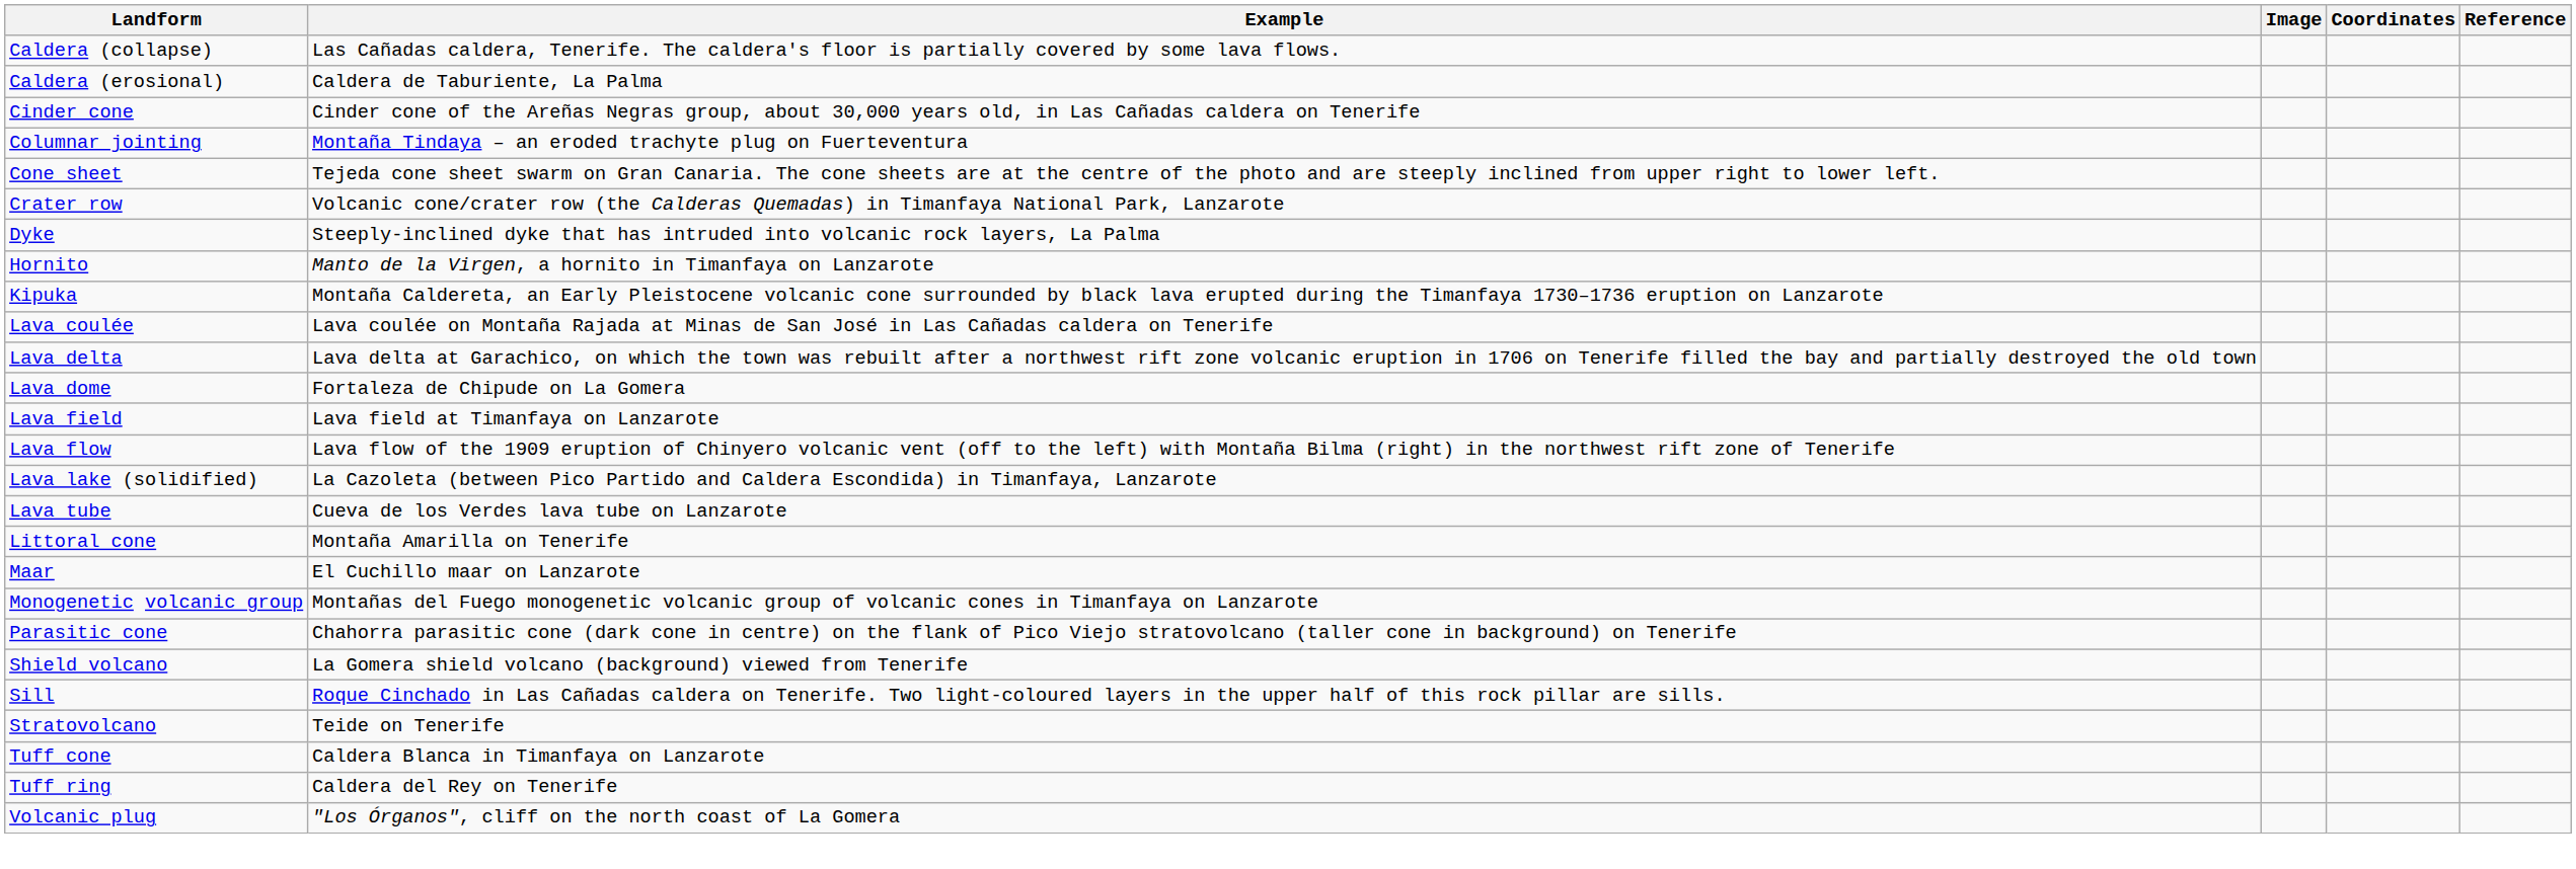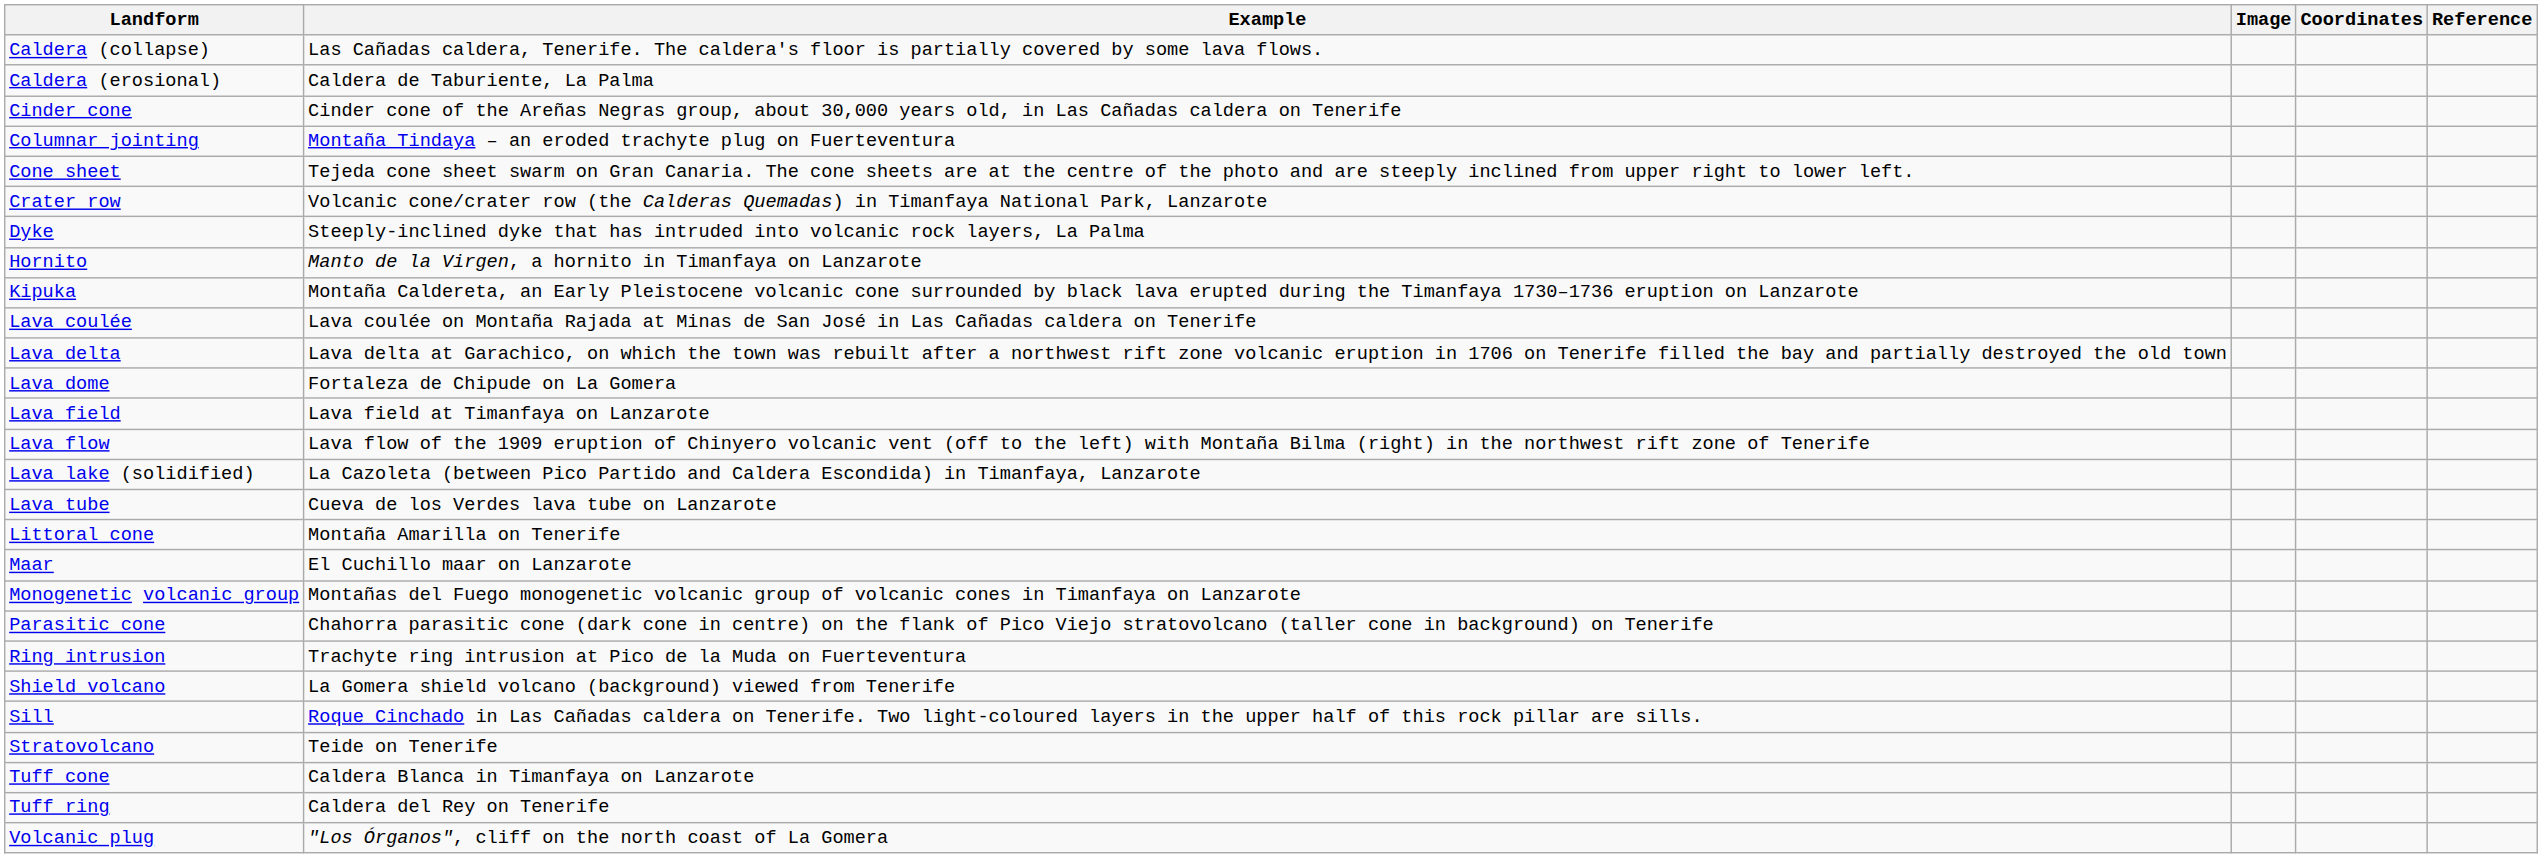+ row: Ring intrusion | Trachyte ring intrusion at Pico de la Muda on Fuerteventura
